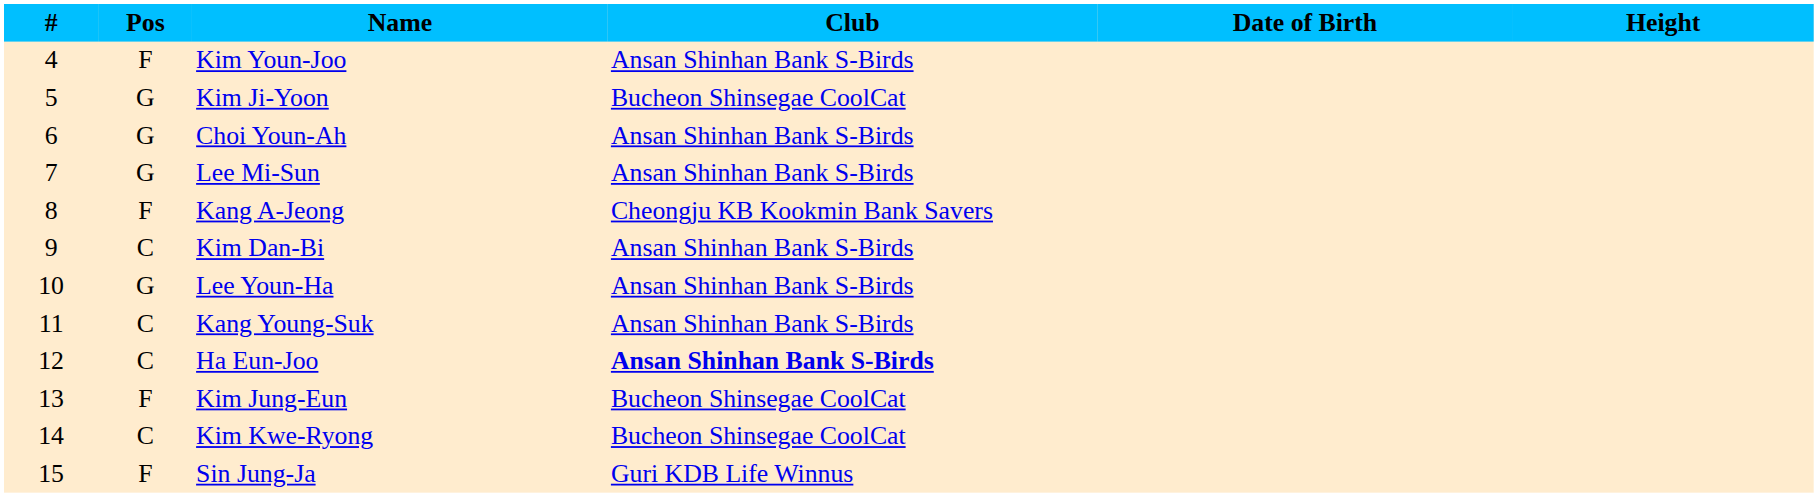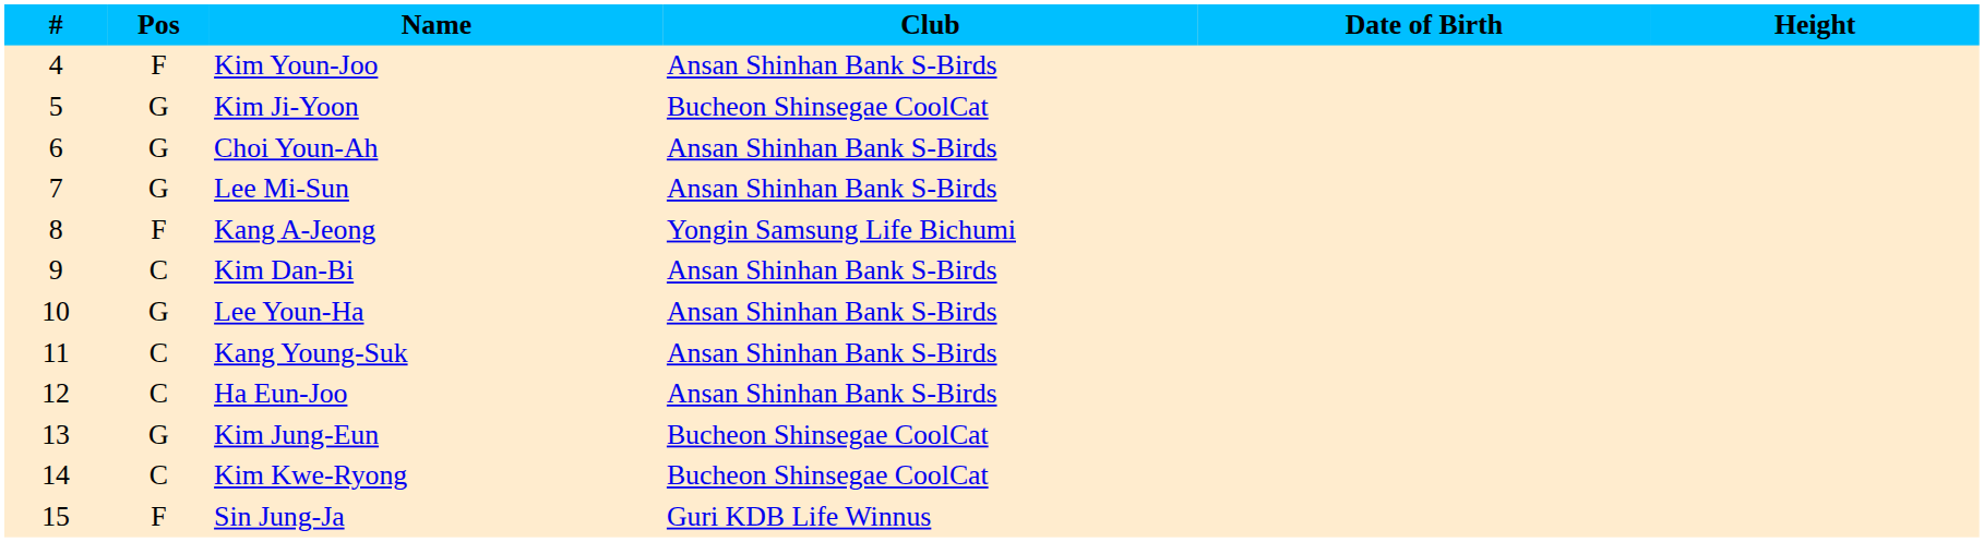Kang A-Jeong | Club: Cheongju KB Kookmin Bank Savers -> Yongin Samsung Life Bichumi
Ha Eun-Joo | Club: bold -> normal
Kim Jung-Eun | Pos: F -> G
